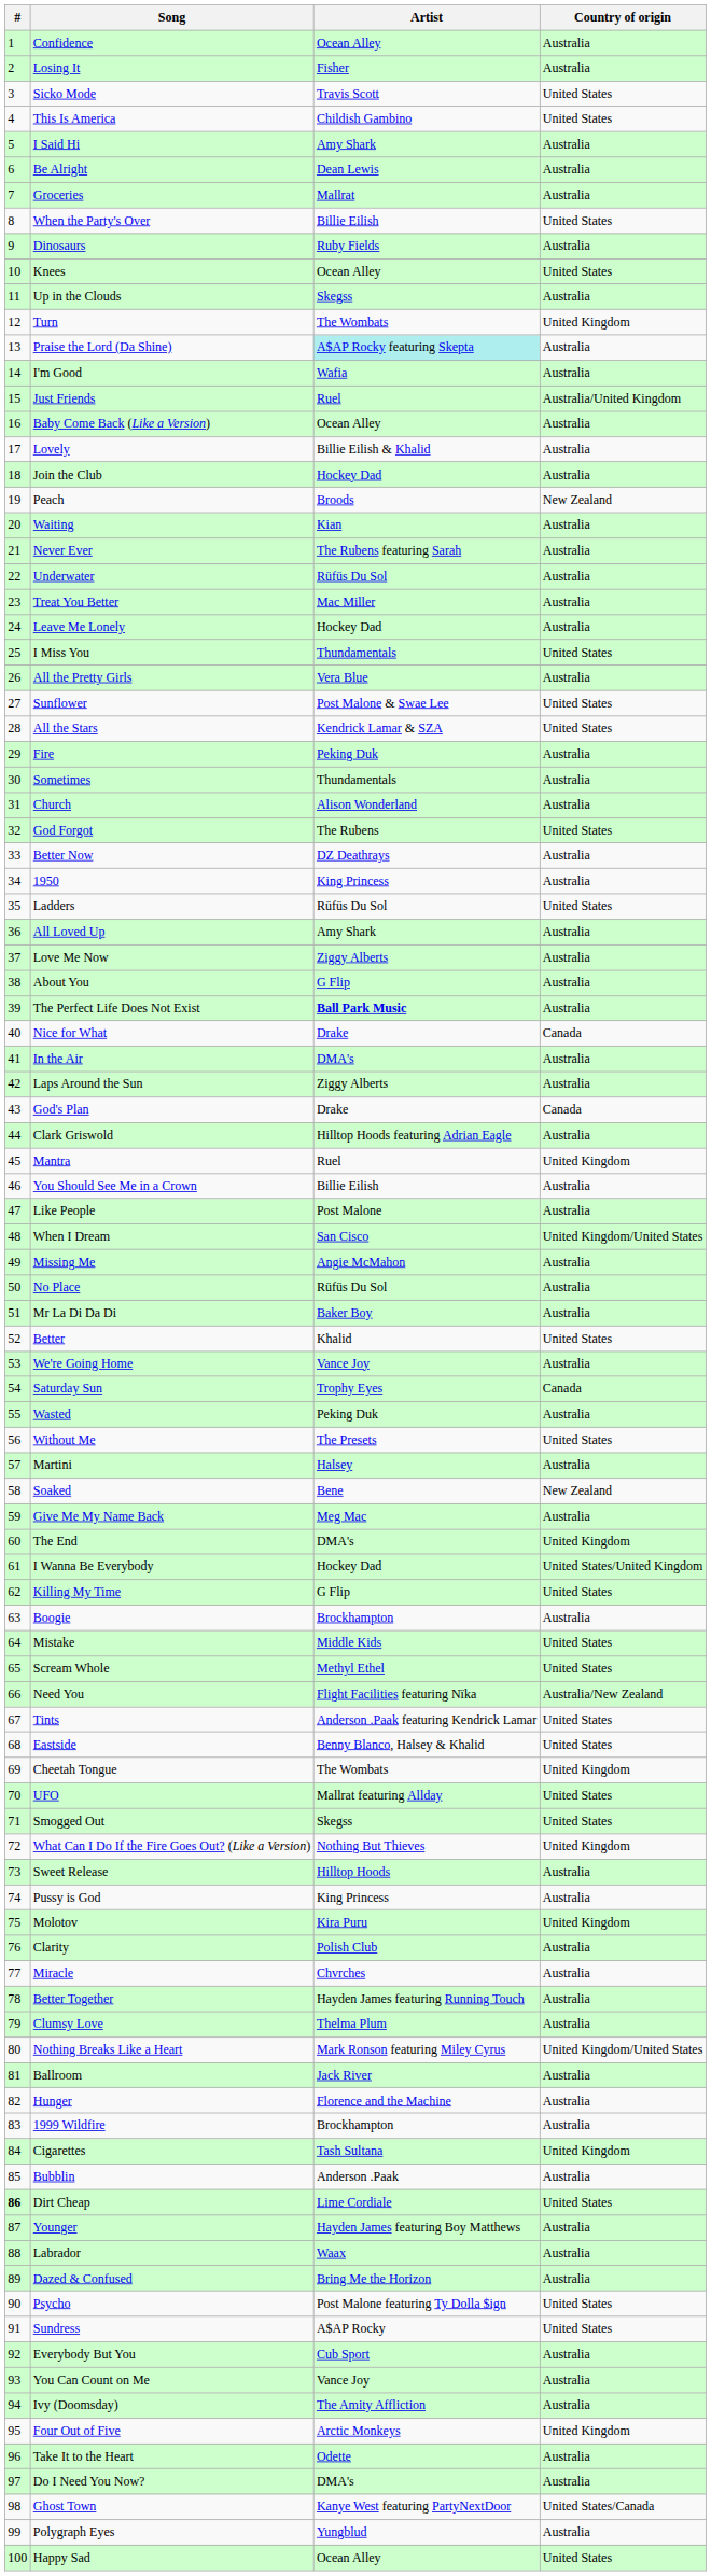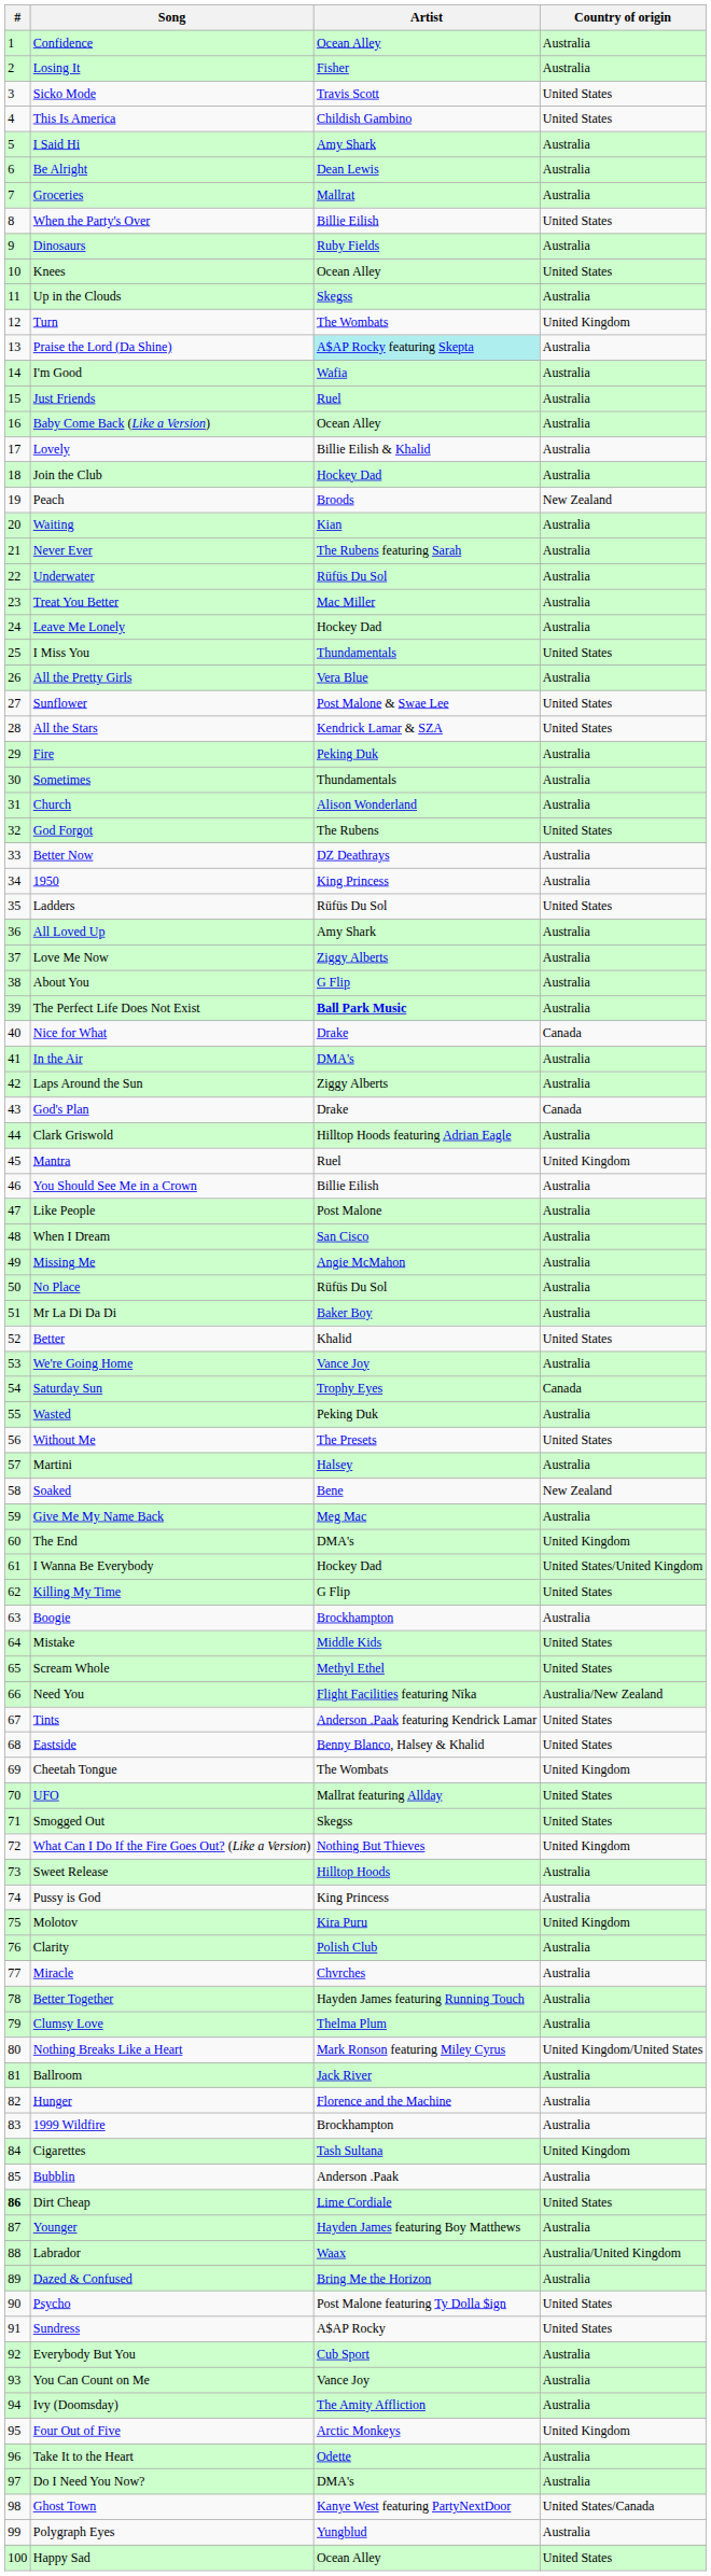Just Friends | Country of origin: Australia/United Kingdom -> Australia
When I Dream | Country of origin: United Kingdom/United States -> Australia
Labrador | Country of origin: Australia -> Australia/United Kingdom
